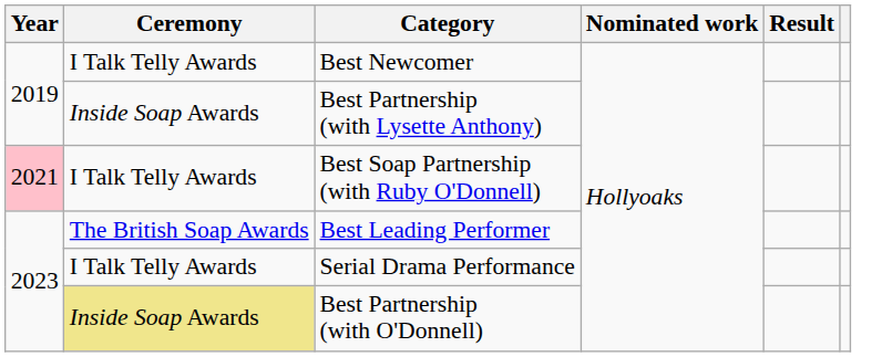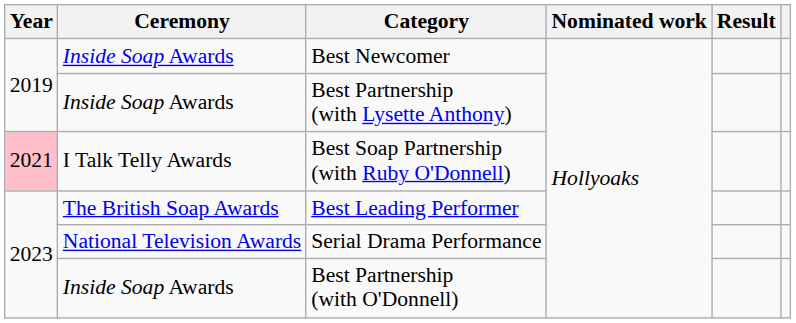Best Newcomer | Ceremony: I Talk Telly Awards -> Inside Soap Awards
Serial Drama Performance | Ceremony: I Talk Telly Awards -> National Television Awards
Best Partnership (with O'Donnell) | Ceremony: khaki background -> no background
